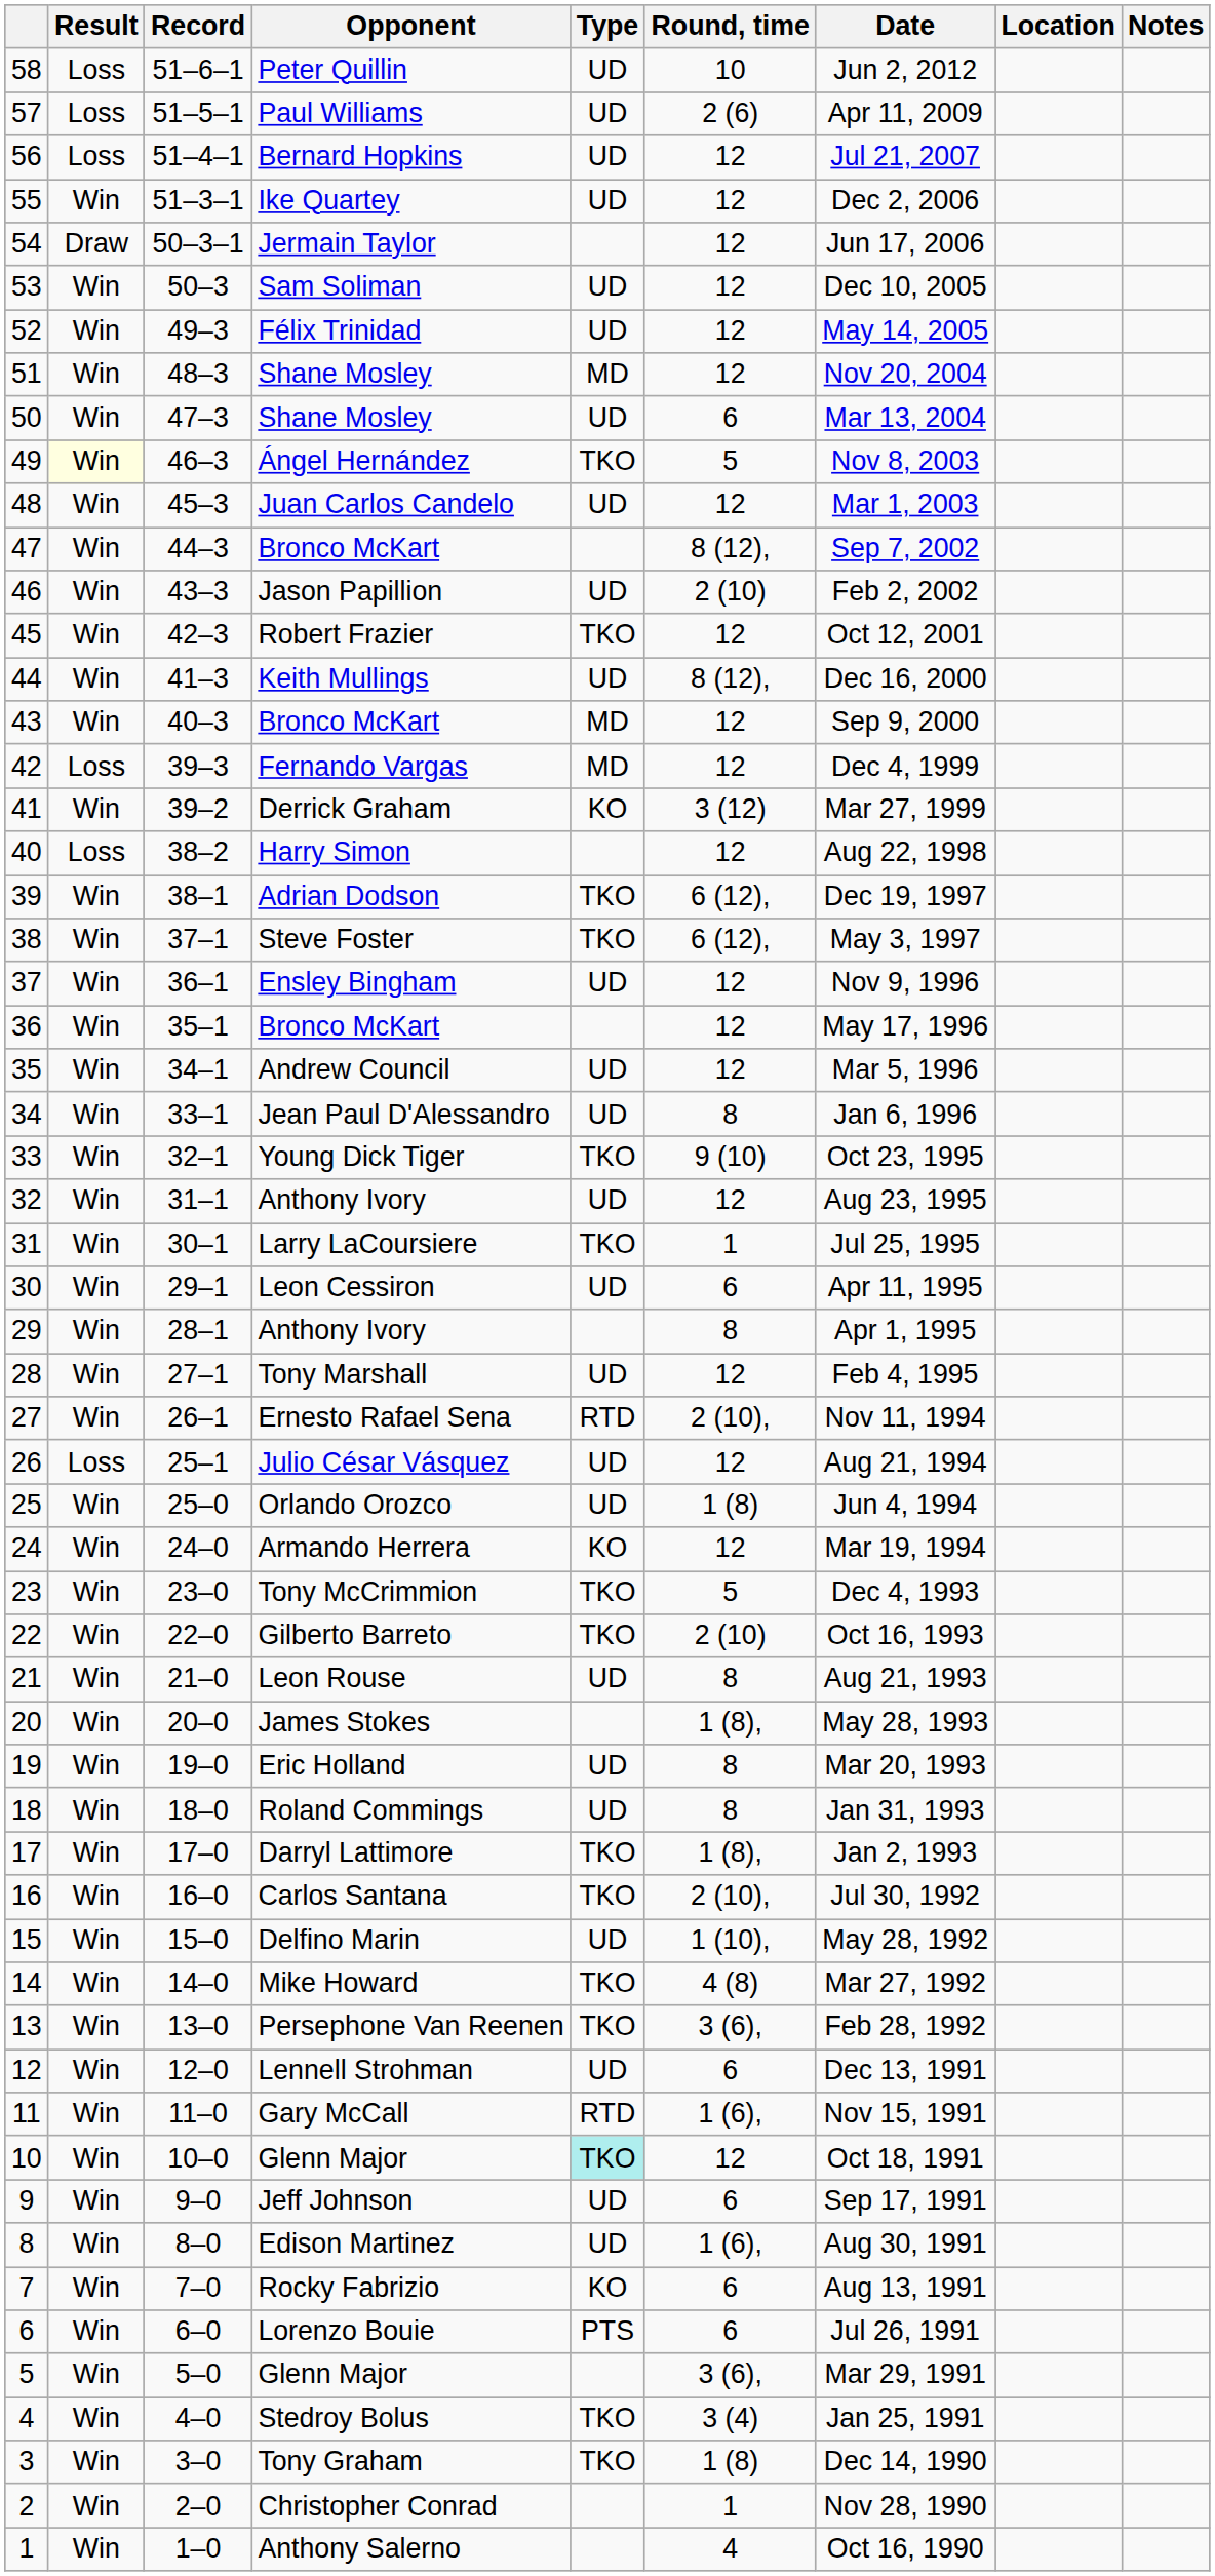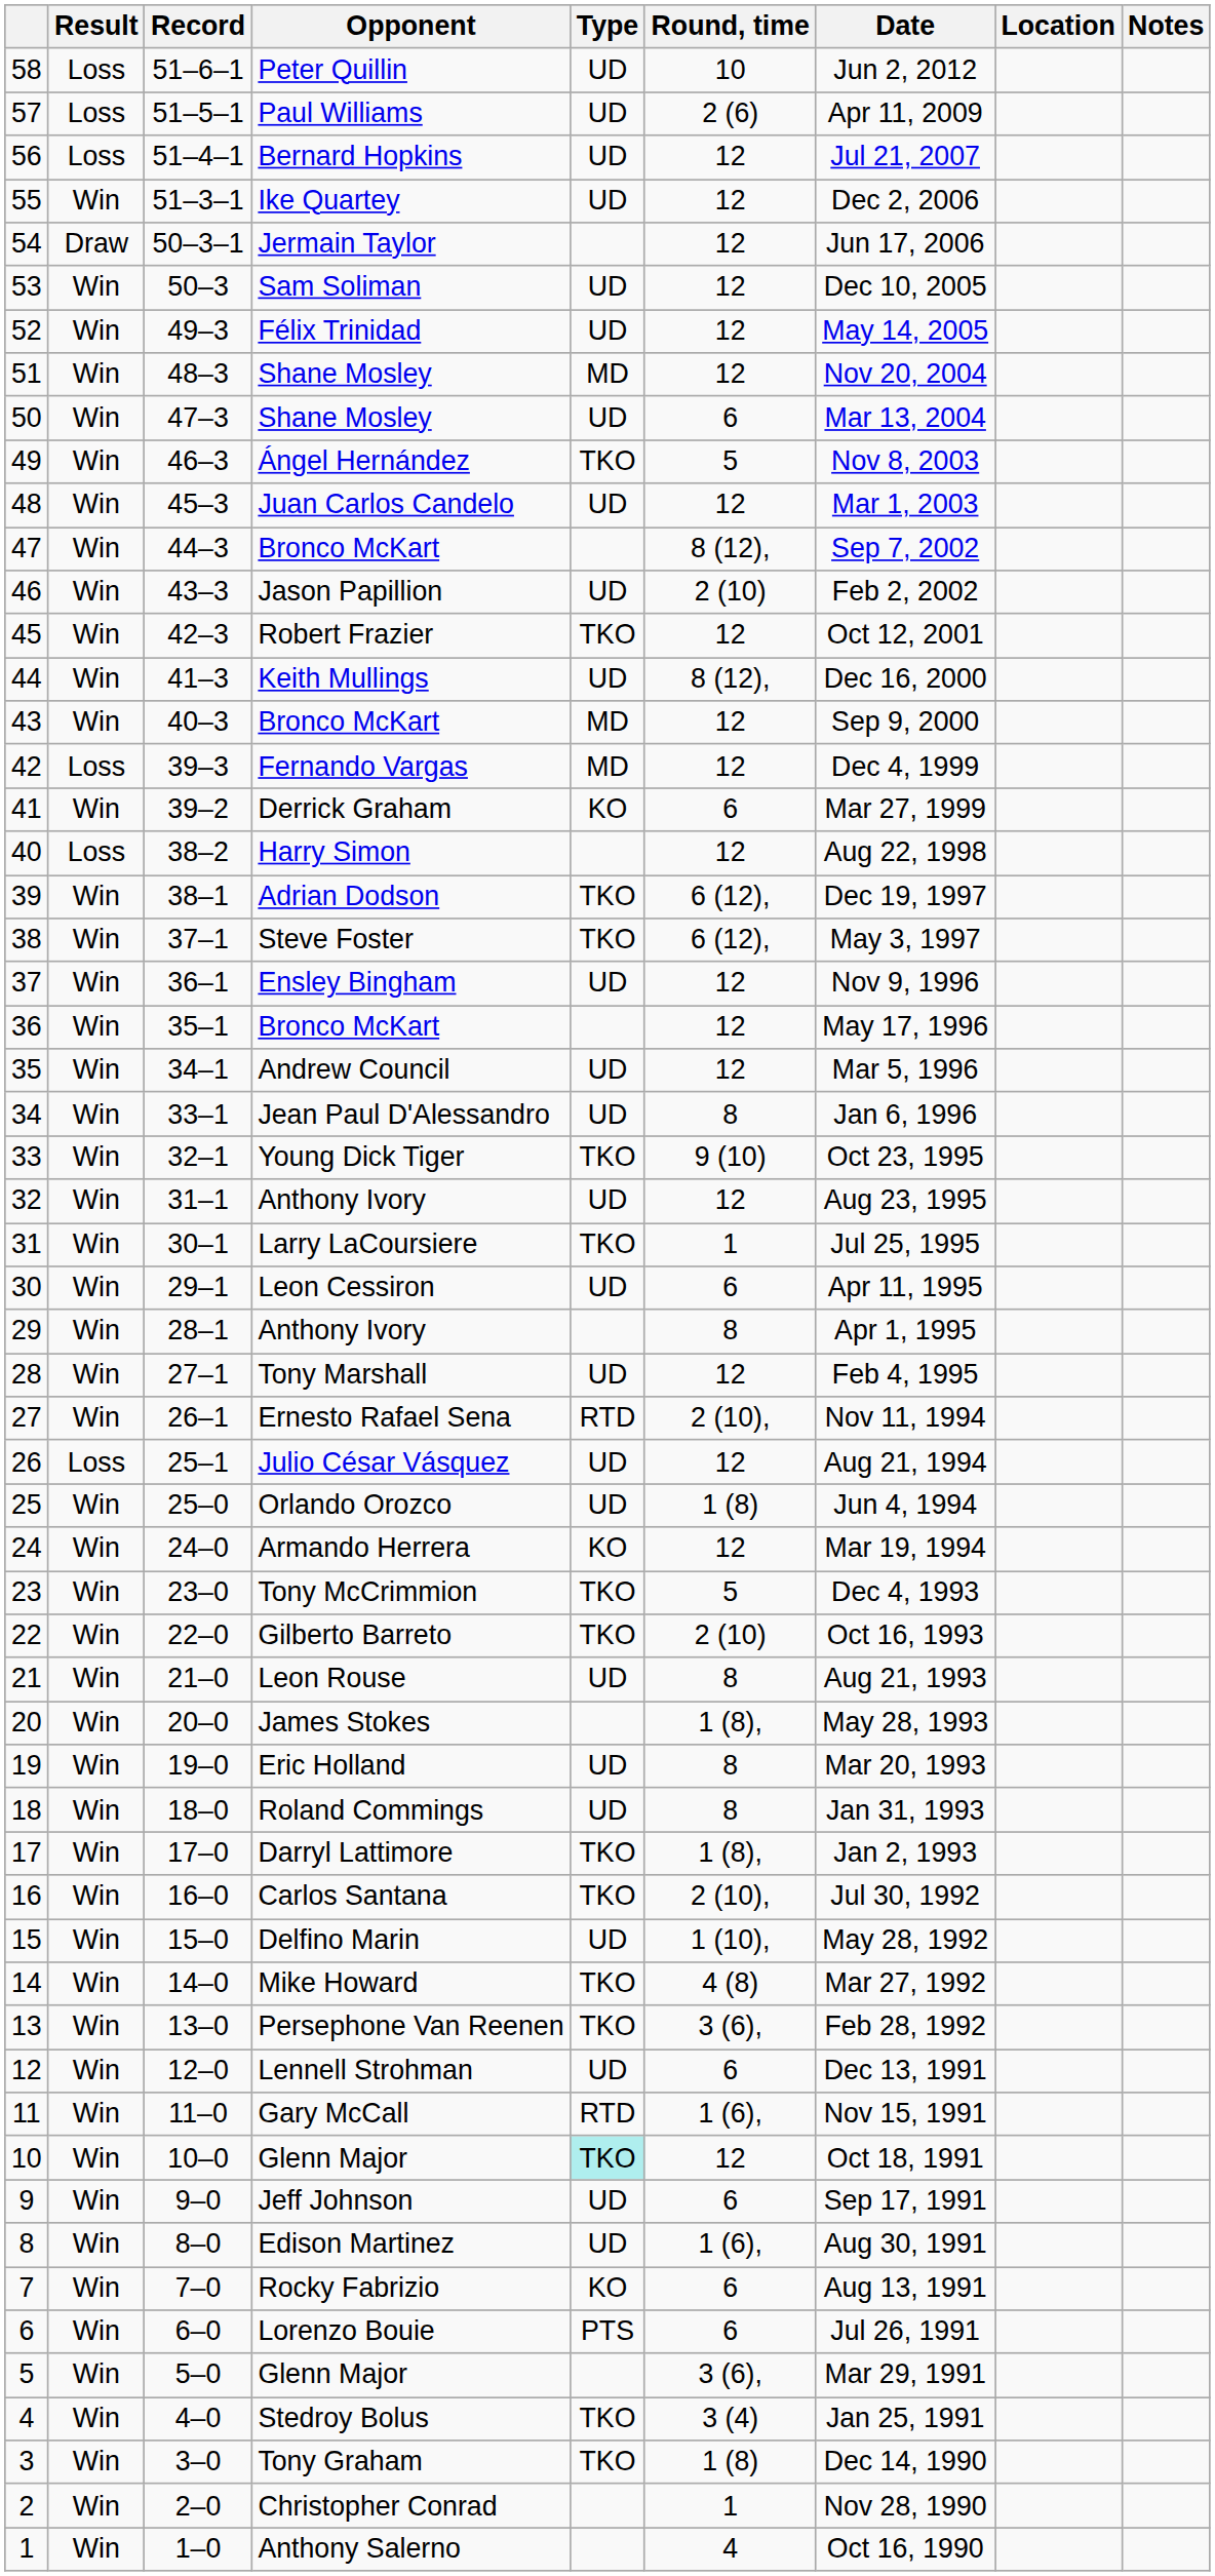Ángel Hernández | Result: lightyellow background -> no background
Derrick Graham | Round, time: 3 (12) -> 6
